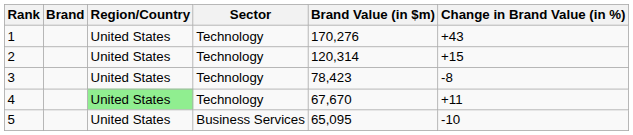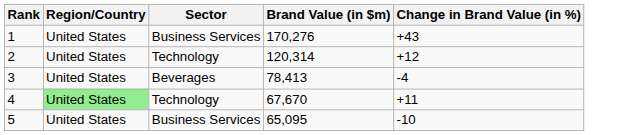- column: Brand
1 | Sector: Technology -> Business Services
2 | Change in Brand Value (in %): +15 -> +12
3 | Sector: Technology -> Beverages
3 | Brand Value (in $m): 78,423 -> 78,413
3 | Change in Brand Value (in %): -8 -> -4
